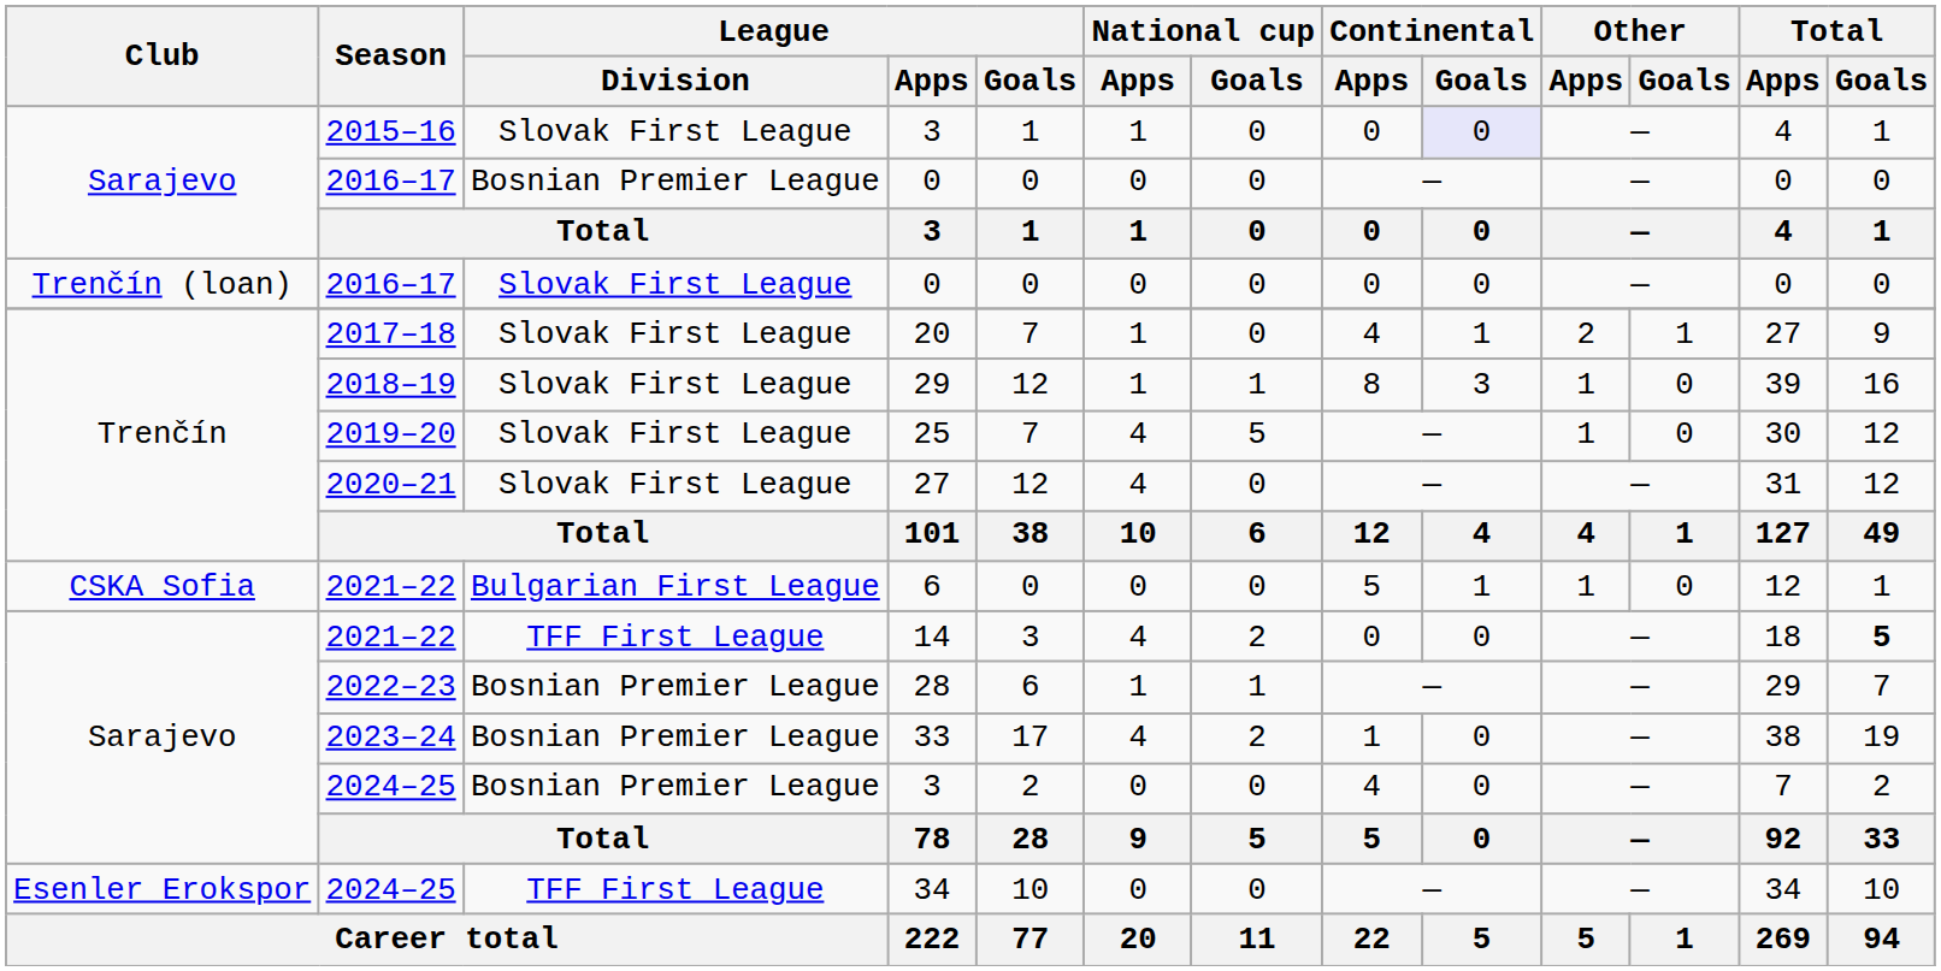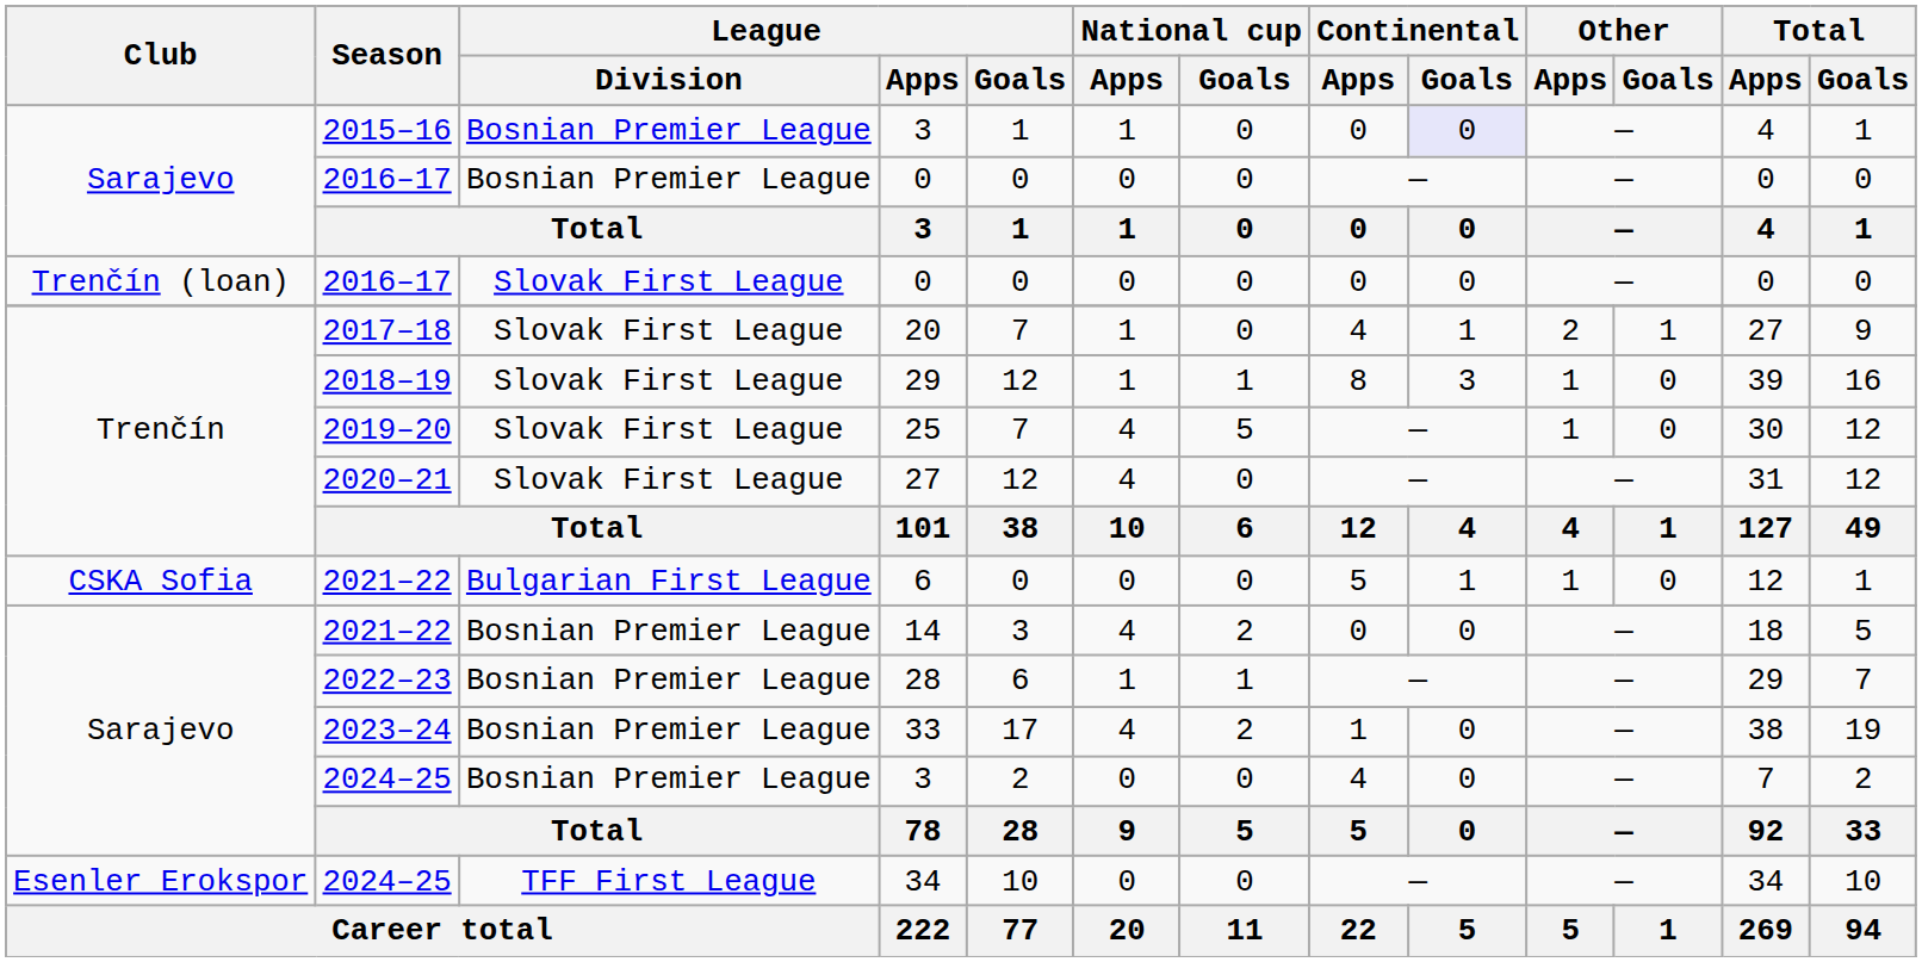2015–16 / 3 | League / Division: Slovak First League -> Bosnian Premier League
14 | League / Division: TFF First League -> Bosnian Premier League
14 | Total / Goals: bold -> normal
